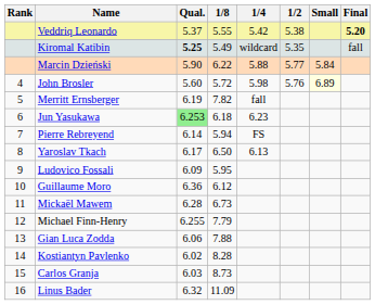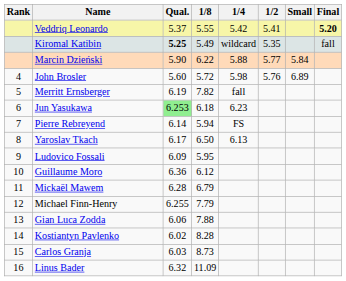Veddriq Leonardo | 1/2: 5.38 -> 5.41
John Brosler | Small: lightyellow background -> no background
Mickaël Mawem | 1/8: 6.73 -> 6.79
